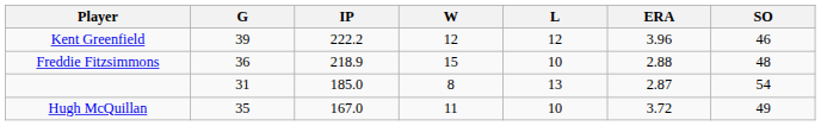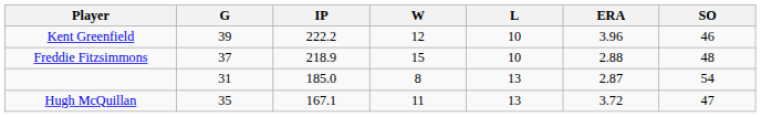Kent Greenfield | L: 12 -> 10
Freddie Fitzsimmons | G: 36 -> 37
Hugh McQuillan | IP: 167.0 -> 167.1
Hugh McQuillan | L: 10 -> 13
Hugh McQuillan | SO: 49 -> 47
